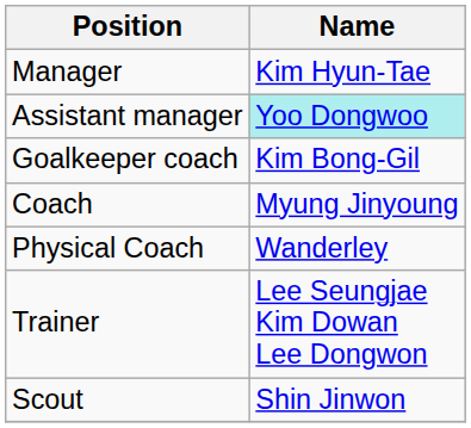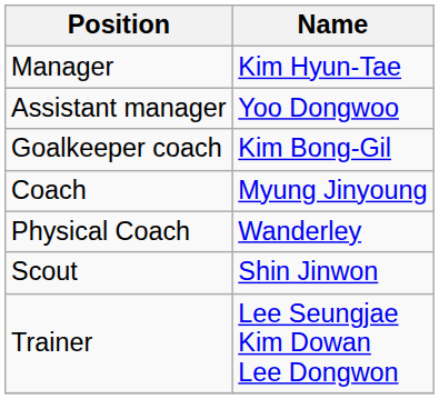Assistant manager | Name: paleturquoise background -> no background
rows swapped: Scout <-> Trainer
